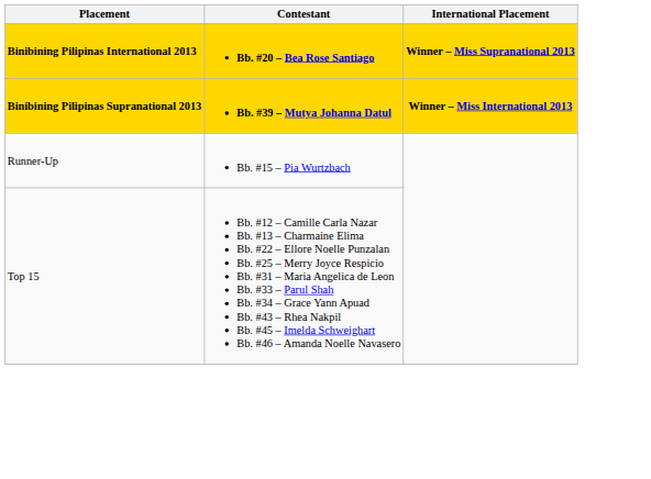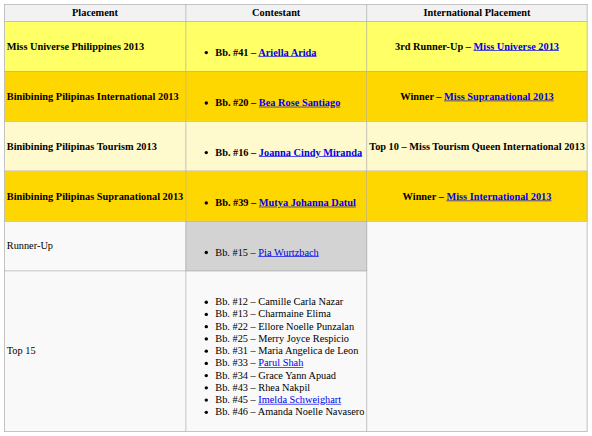+ row: Miss Universe Philippines 2013 | Bb. #41 – Ariella Arida | 3rd Runner-Up – Miss Universe 2013
+ row: Binibining Pilipinas Tourism 2013 | Bb. #16 – Joanna Cindy Miranda | Top 10 – Miss Tourism Queen International 2013
Runner-Up | Contestant: no background -> lightgrey background
